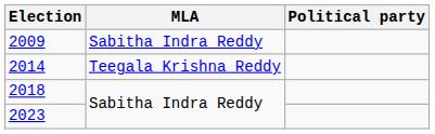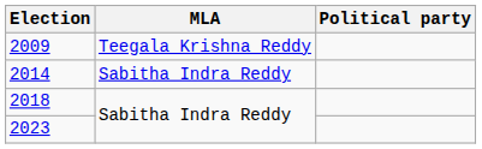2009 | MLA: Sabitha Indra Reddy -> Teegala Krishna Reddy
2014 | MLA: Teegala Krishna Reddy -> Sabitha Indra Reddy
